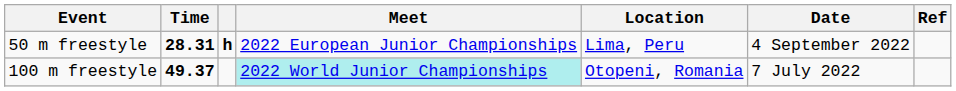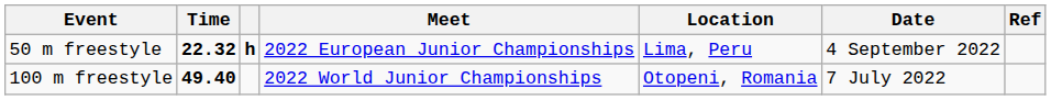50 m freestyle | Time: 28.31 -> 22.32
100 m freestyle | Time: 49.37 -> 49.40
100 m freestyle | Meet: paleturquoise background -> no background
